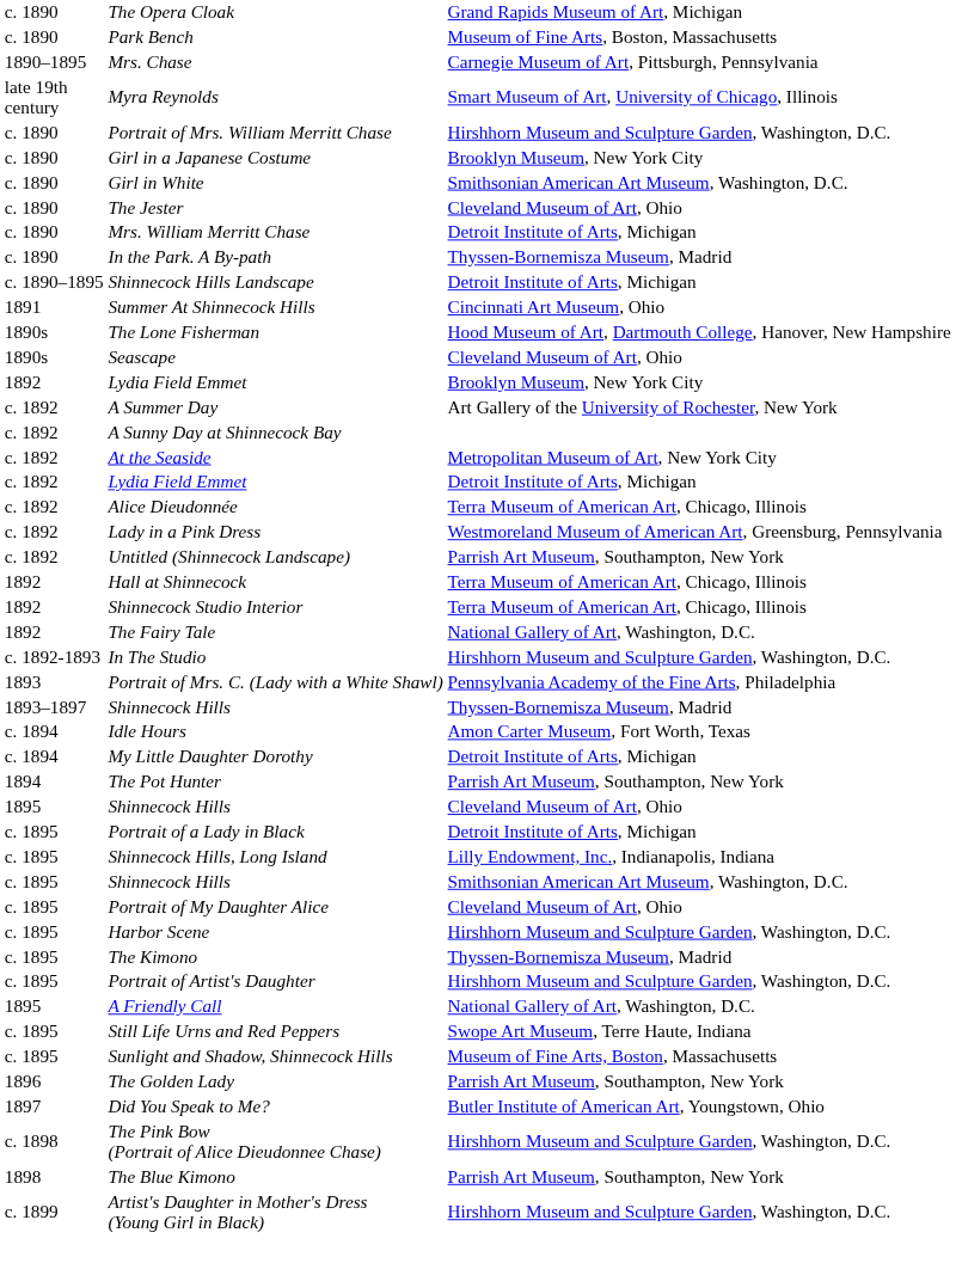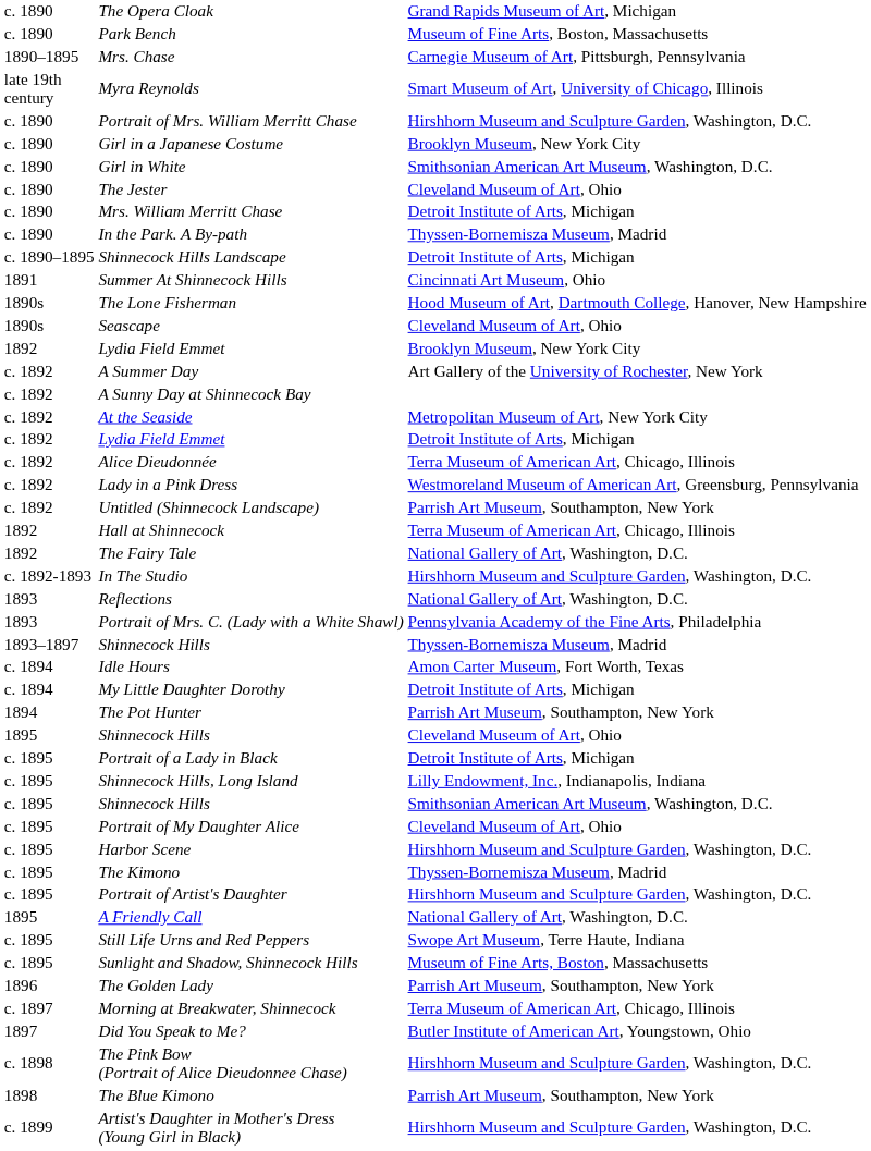- row: 1892 | Shinnecock Studio Interior | Terra Museum of American Art, Chicago, Illinois
+ row: 1893 | Reflections | National Gallery of Art, Washington, D.C.
+ row: c. 1897 | Morning at Breakwater, Shinnecock | Terra Museum of American Art, Chicago, Illinois
